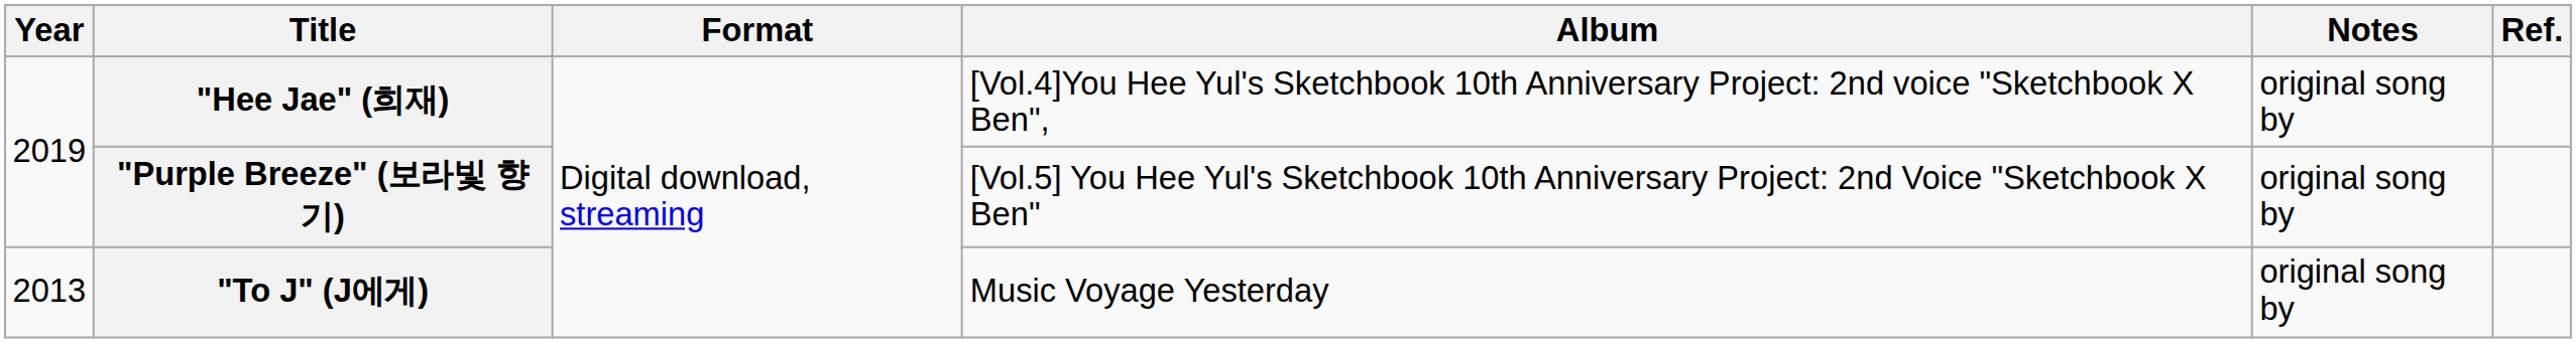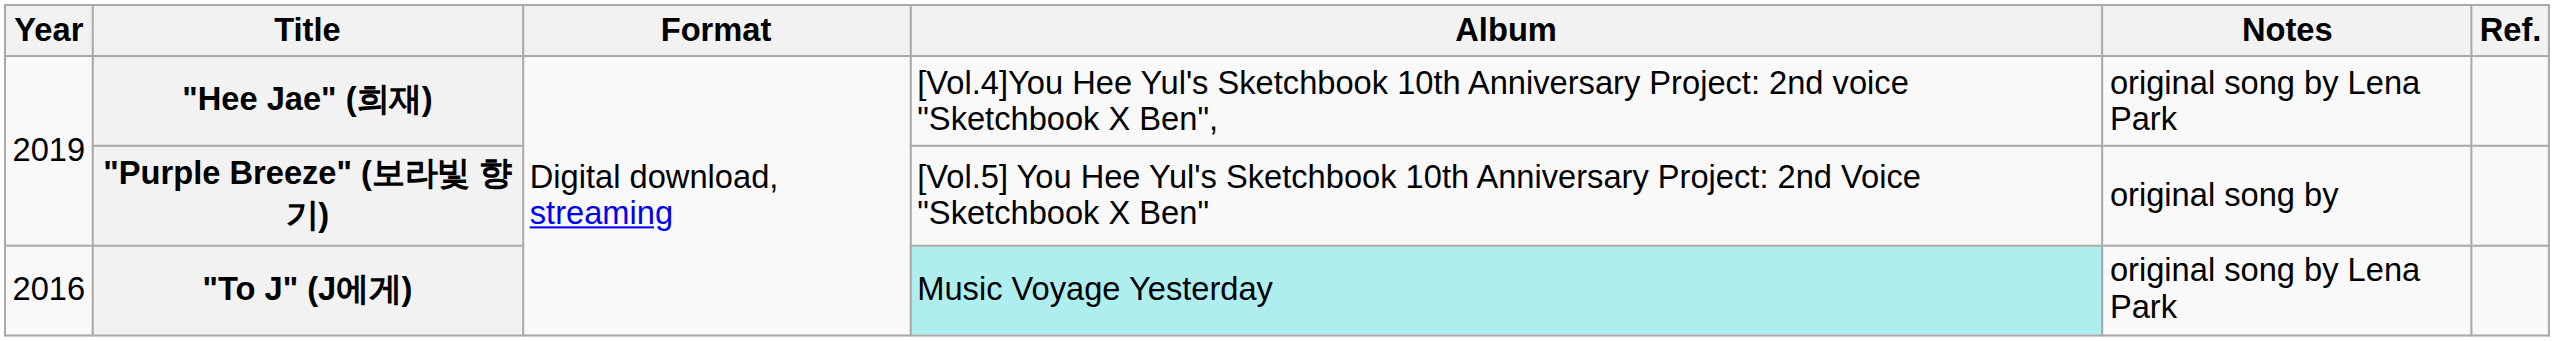"Hee Jae" (희재) | Notes: original song by -> original song by Lena Park
"To J" (J에게) | Year: 2013 -> 2016
"To J" (J에게) | Album: no background -> paleturquoise background
"To J" (J에게) | Notes: original song by -> original song by Lena Park
